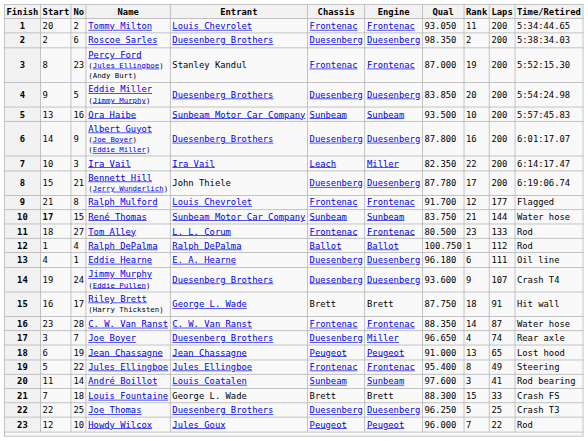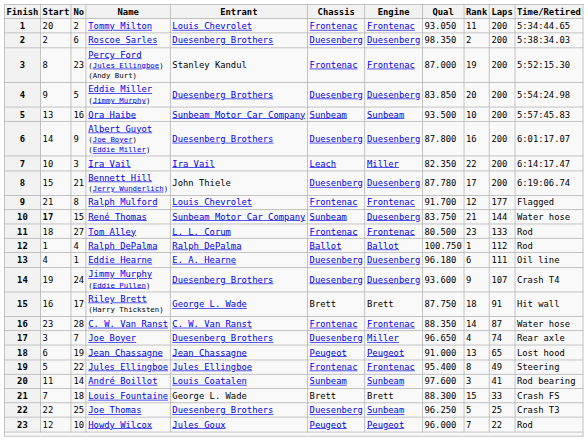René Thomas | Engine: Sunbeam -> Duesenberg
Joe Thomas | Engine: Duesenberg -> Sunbeam
